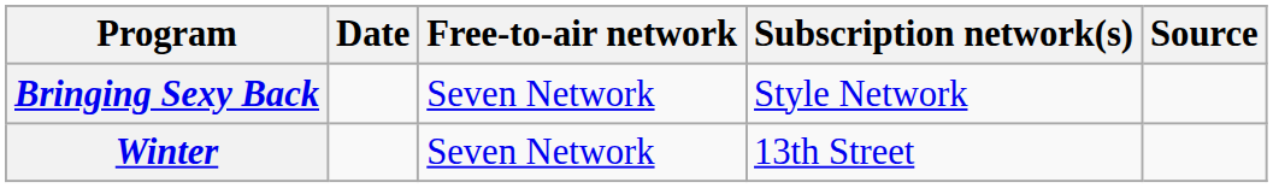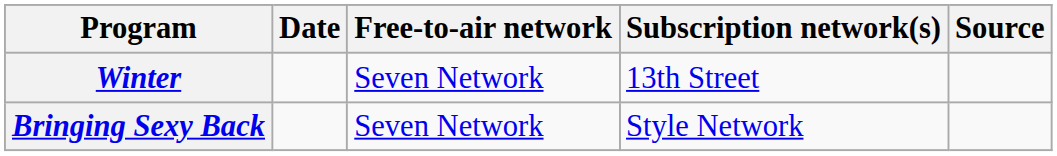rows swapped: Winter <-> Bringing Sexy Back
